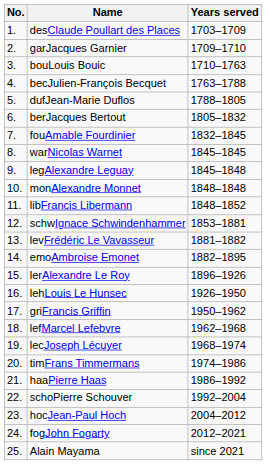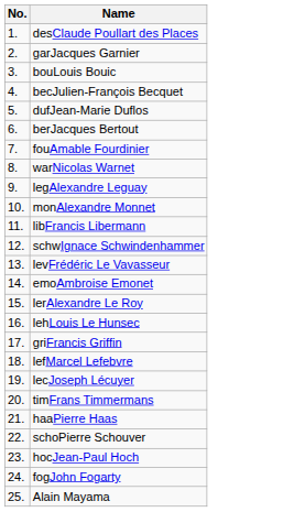- column: Years served | 1703–1709 | 1709–1710 | 1710–1763 | 1763–1788 | 1788–1805 | 1805–1832 | 1832–1845 | 1845–1845 | 1845–1848 | 1848–1848 | 1848–1852 | 1853–1881 | 1881–1882 | 1882–1895 | 1896–1926 | 1926–1950 | 1950–1962 | 1962–1968 | 1968–1974 | 1974–1986 | 1986–1992 | 1992–2004 | 2004–2012 | 2012–2021 | since 2021
